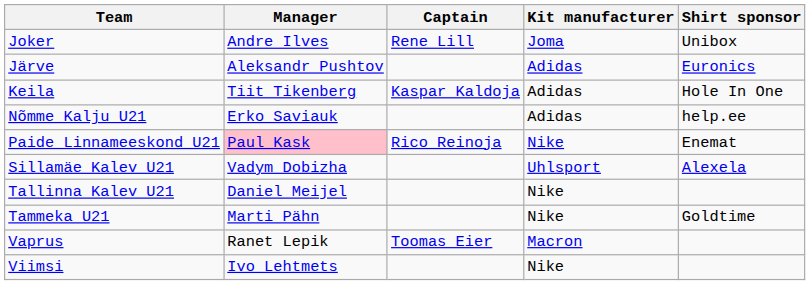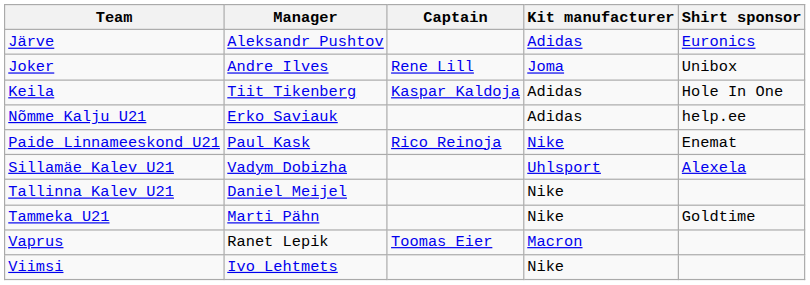rows swapped: Järve <-> Joker
Paide Linnameeskond U21 | Manager: pink background -> no background
